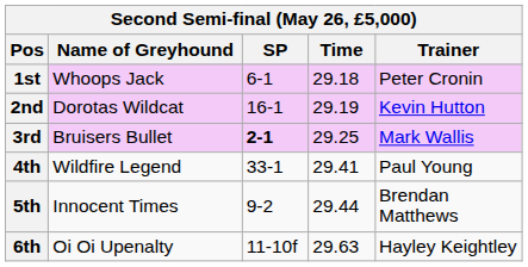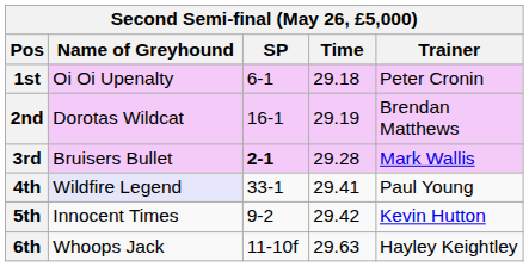1st | Name of Greyhound: Whoops Jack -> Oi Oi Upenalty
2nd | Trainer: Kevin Hutton -> Brendan Matthews
3rd | Time: 29.25 -> 29.28
4th | Name of Greyhound: no background -> lavender background
5th | Time: 29.44 -> 29.42
5th | Trainer: Brendan Matthews -> Kevin Hutton
6th | Name of Greyhound: Oi Oi Upenalty -> Whoops Jack
